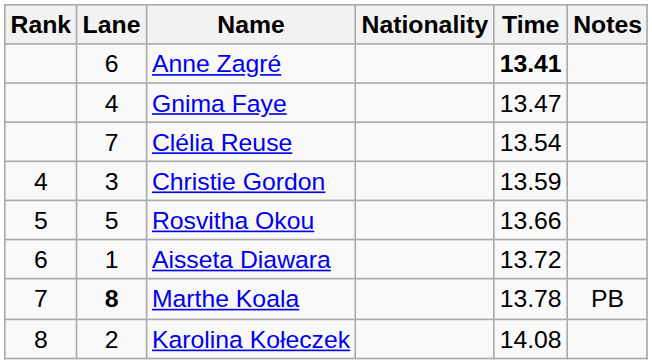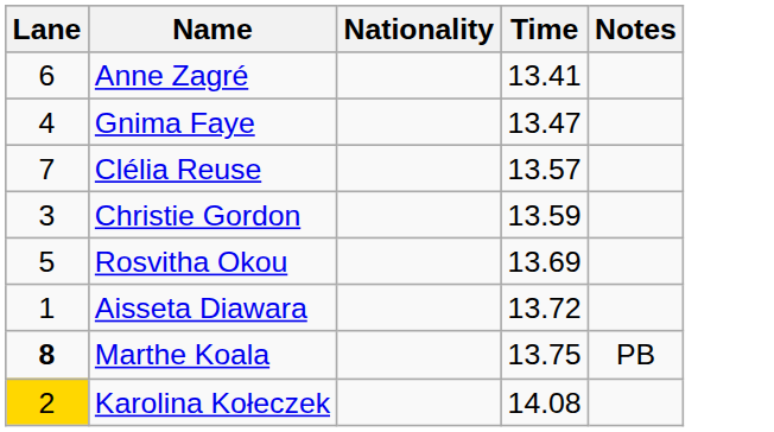- column: Rank | 4 | 5 | 6 | 7 | 8
Anne Zagré | Time: bold -> normal
Clélia Reuse | Time: 13.54 -> 13.57
Rosvitha Okou | Time: 13.66 -> 13.69
Marthe Koala | Time: 13.78 -> 13.75
Karolina Kołeczek | Lane: no background -> gold background
